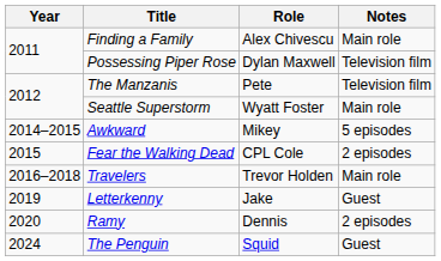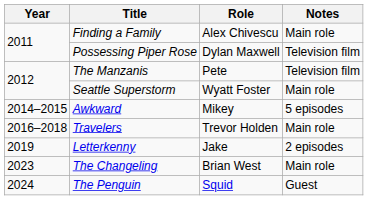- row: 2015 | Fear the Walking Dead | CPL Cole | 2 episodes
Letterkenny | Notes: Guest -> 2 episodes
- row: 2020 | Ramy | Dennis | 2 episodes
+ row: 2023 | The Changeling | Brian West | Main role
